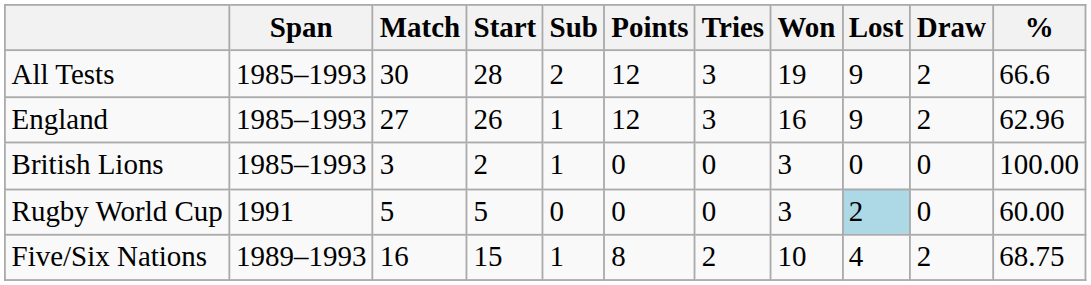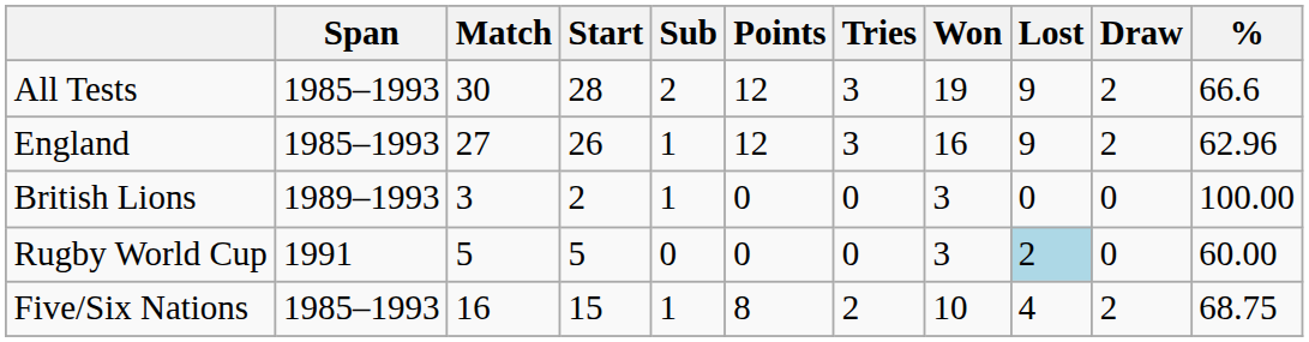British Lions | Span: 1985–1993 -> 1989–1993
Five/Six Nations | Span: 1989–1993 -> 1985–1993
